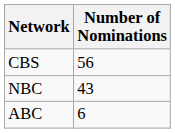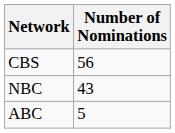ABC | Number of Nominations: 6 -> 5
